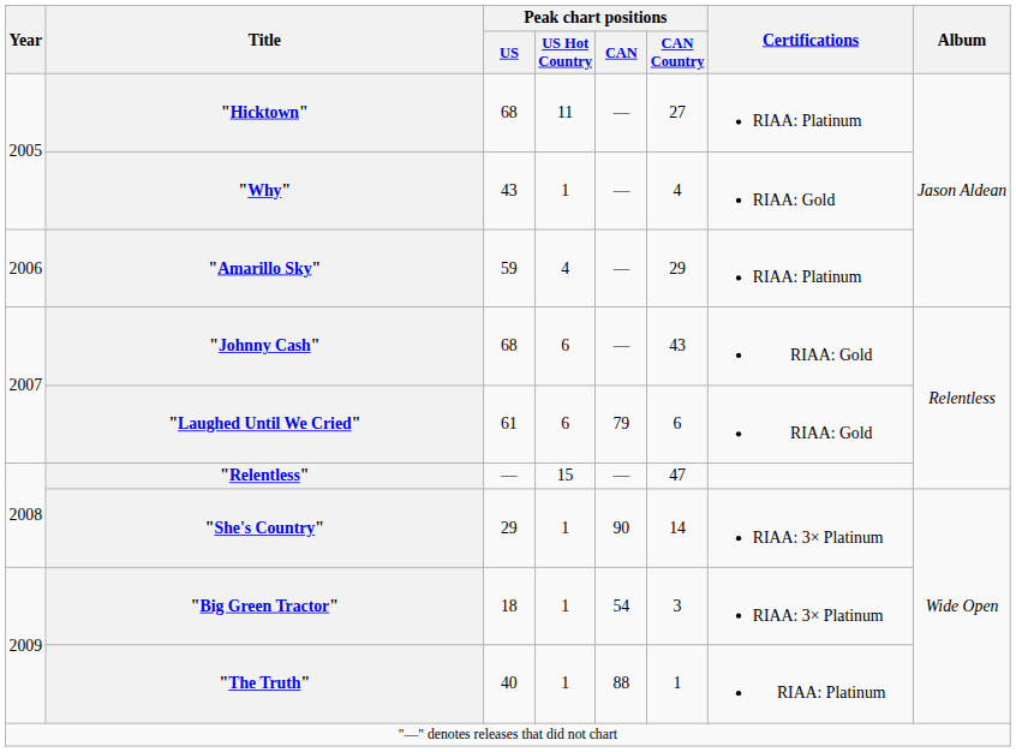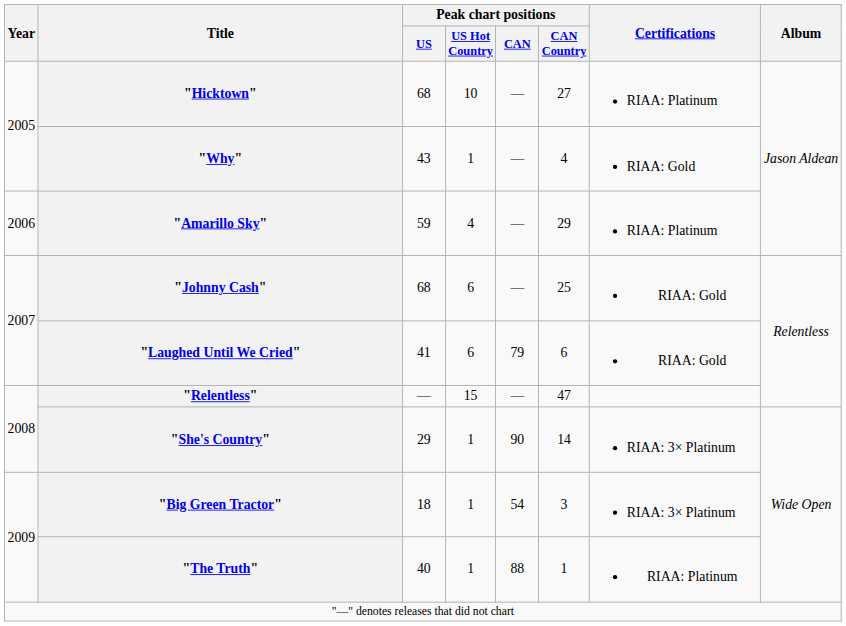"Hicktown" | Peak chart positions / US Hot Country: 11 -> 10
"Johnny Cash" | Peak chart positions / CAN Country: 43 -> 25
"Laughed Until We Cried" | Peak chart positions / US: 61 -> 41
